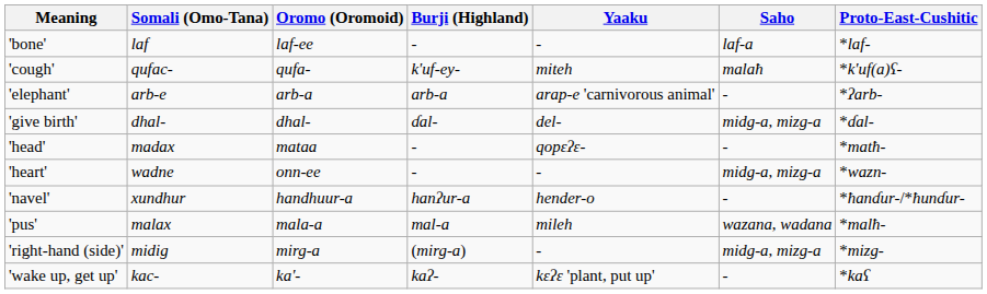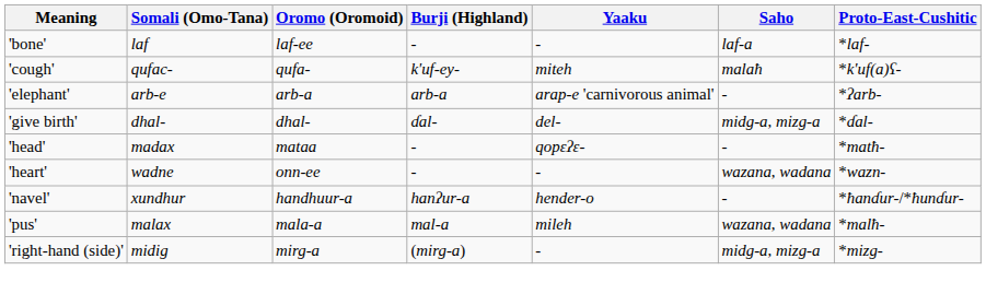'heart' | Saho: midg-a, mizg-a -> wazana, wadana
- row: 'wake up, get up' | kac- | ka'- | kaʔ- | kɛʔɛ 'plant, put up' | - | *kaʕ
